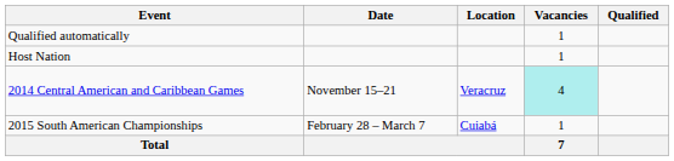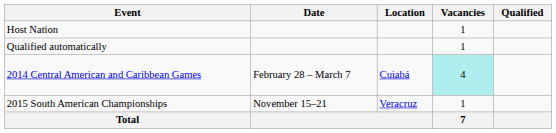rows swapped: Host Nation <-> Qualified automatically
2014 Central American and Caribbean Games | Date: November 15–21 -> February 28 – March 7
2014 Central American and Caribbean Games | Location: Veracruz -> Cuiabá
2015 South American Championships | Date: February 28 – March 7 -> November 15–21
2015 South American Championships | Location: Cuiabá -> Veracruz
